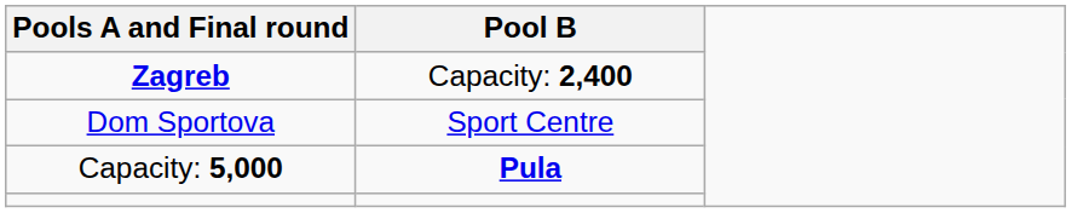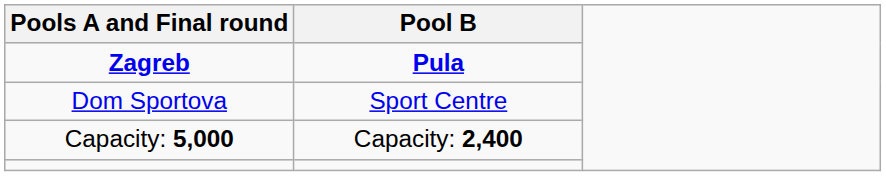Zagreb | Pool B: Capacity: 2,400 -> Pula
Capacity: 5,000 | Pool B: Pula -> Capacity: 2,400
